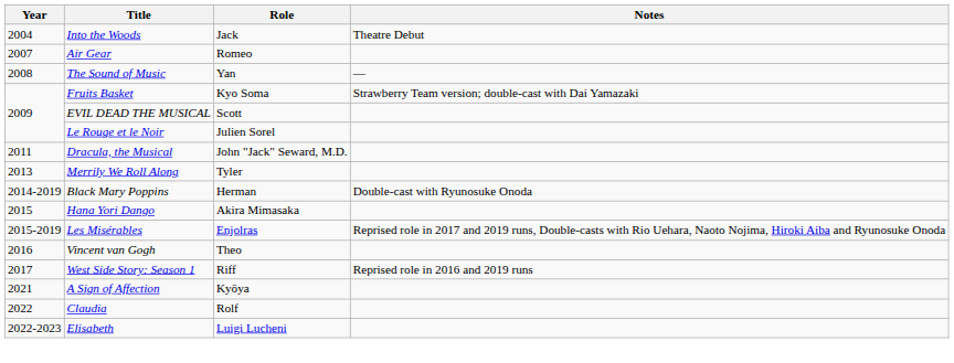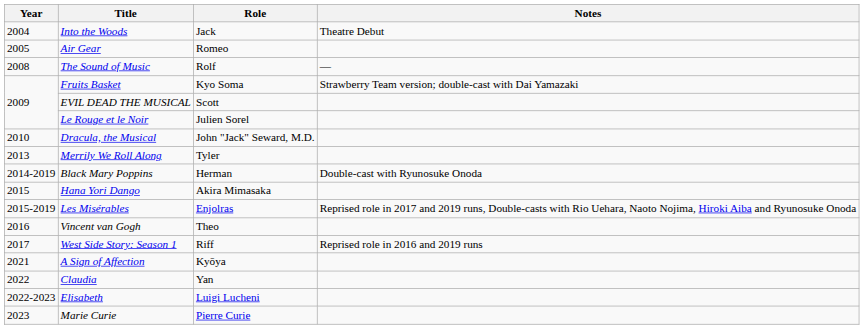Air Gear | Year: 2007 -> 2005
The Sound of Music | Role: Yan -> Rolf
Dracula, the Musical | Year: 2011 -> 2010
Claudia | Role: Rolf -> Yan
+ row: 2023 | Marie Curie | Pierre Curie
